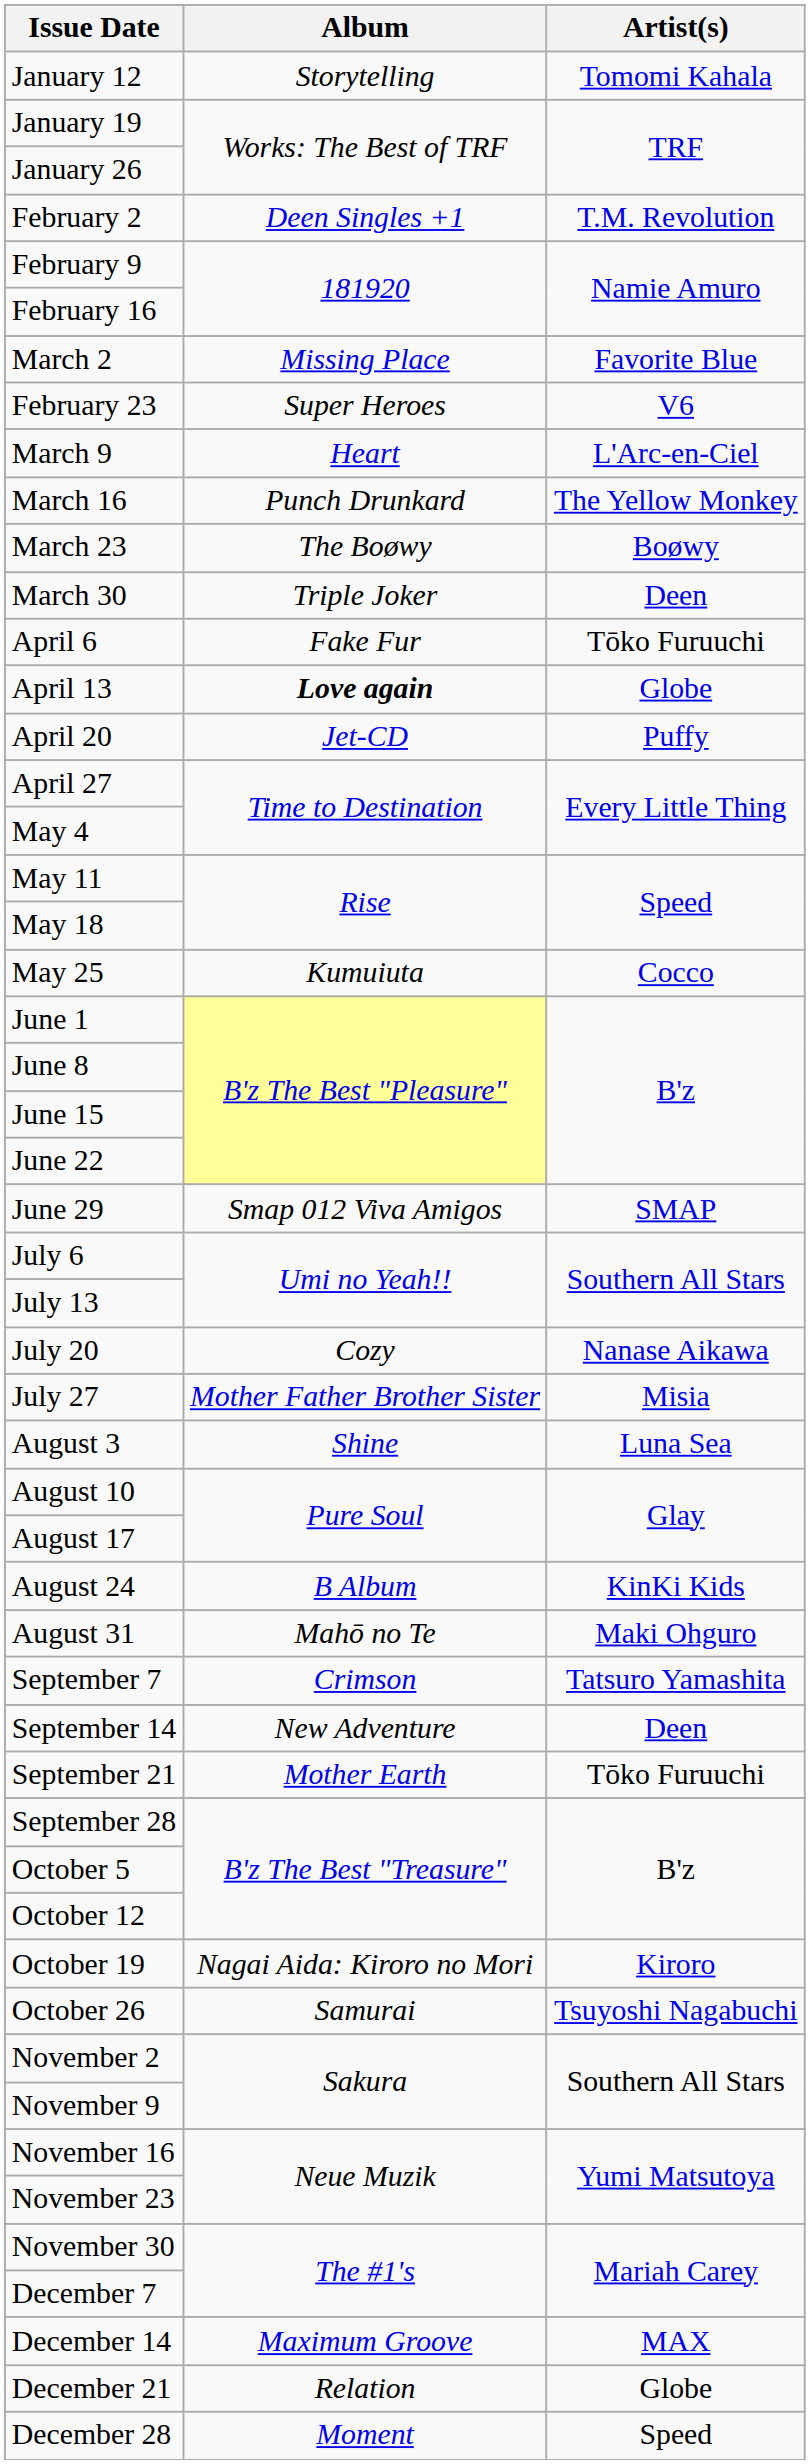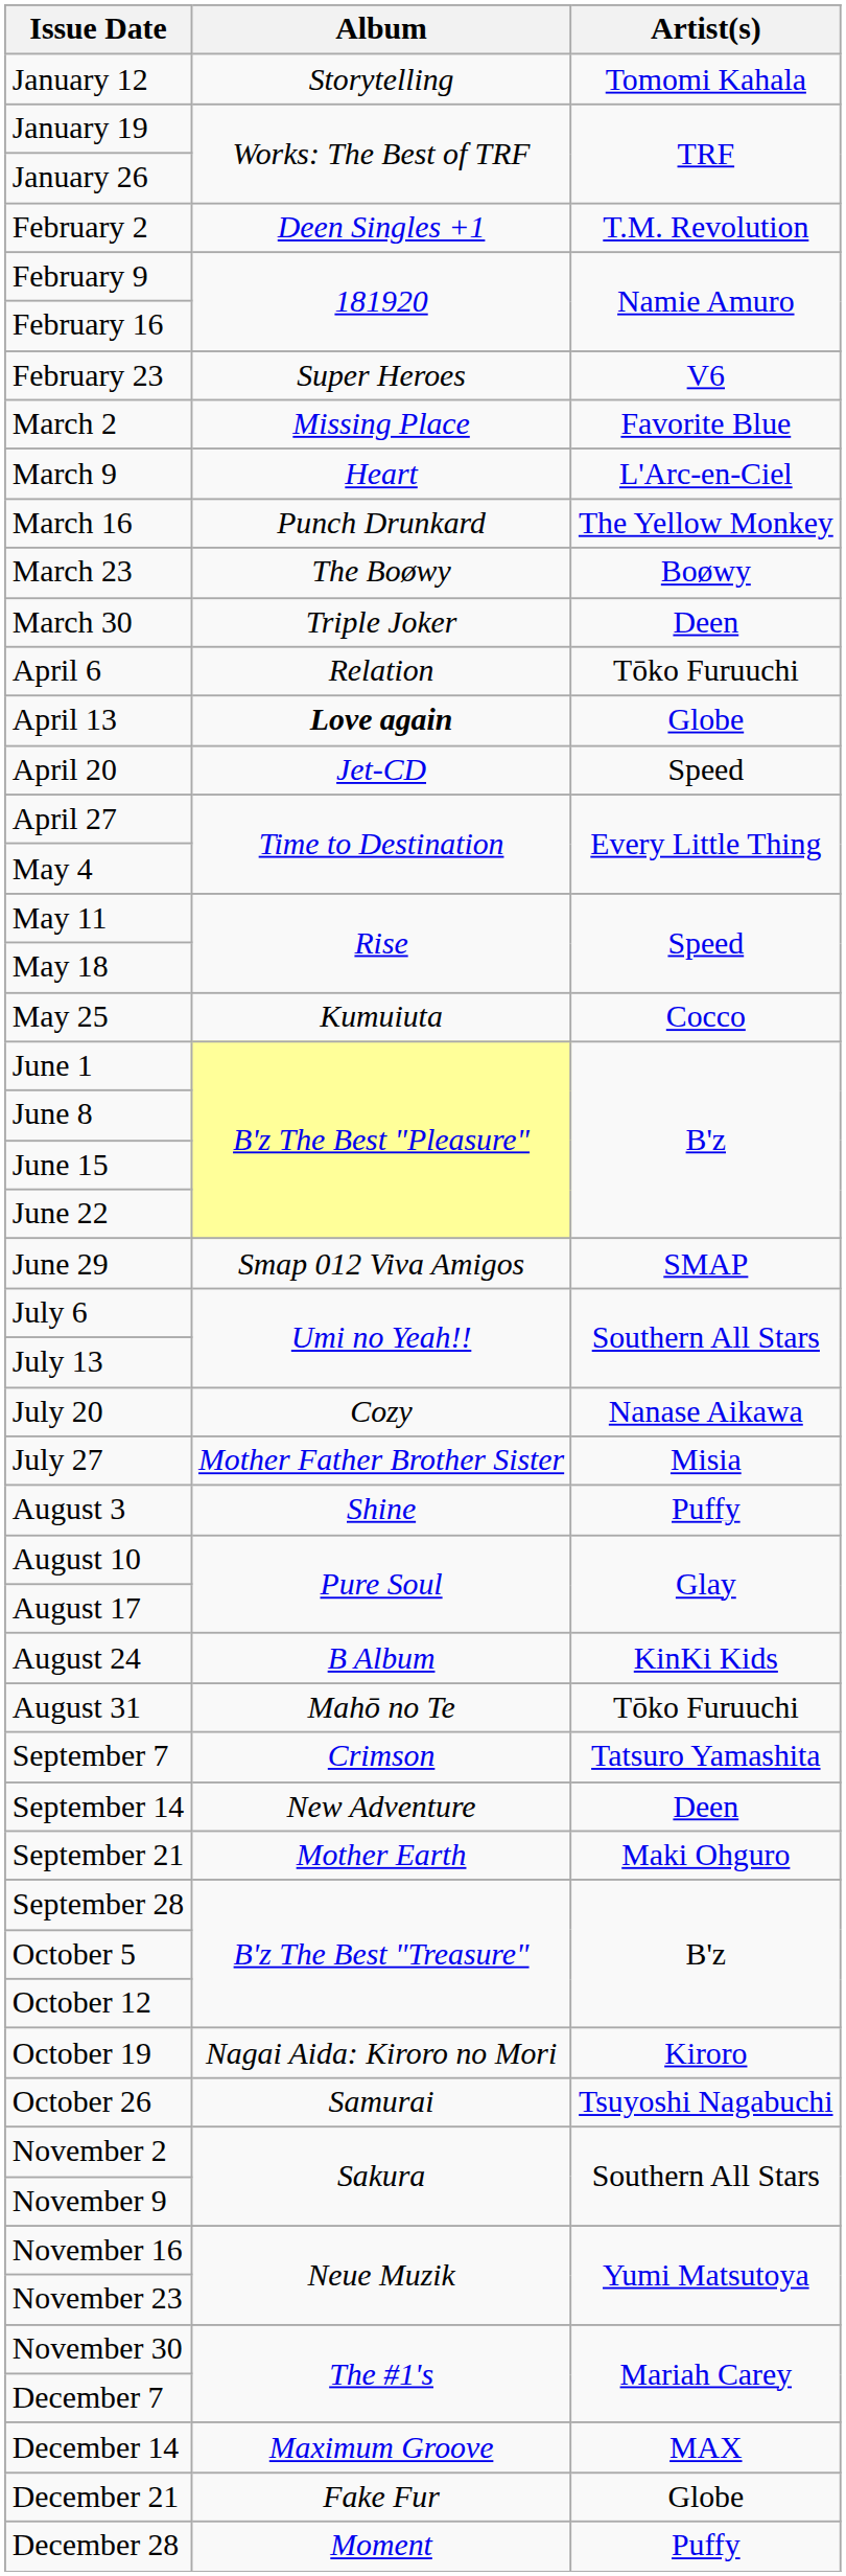rows swapped: February 23 <-> March 2
April 6 | Album: Fake Fur -> Relation
April 20 | Artist(s): Puffy -> Speed
August 3 | Artist(s): Luna Sea -> Puffy
August 31 | Artist(s): Maki Ohguro -> Tōko Furuuchi
September 21 | Artist(s): Tōko Furuuchi -> Maki Ohguro
December 21 | Album: Relation -> Fake Fur
December 28 | Artist(s): Speed -> Puffy
